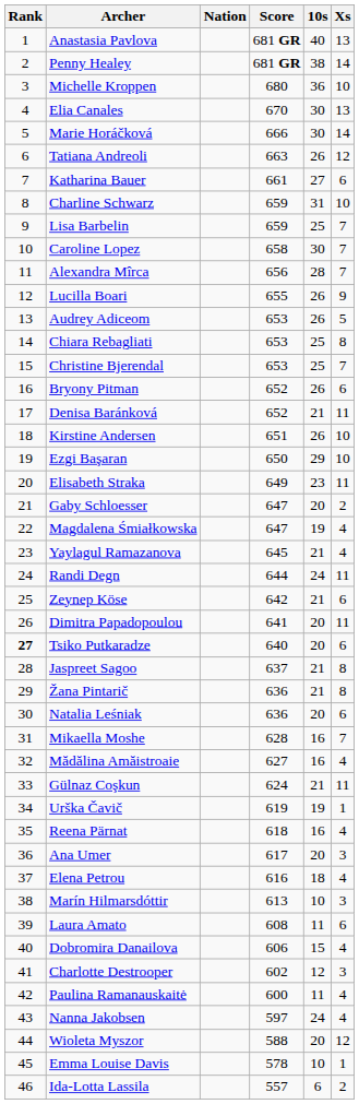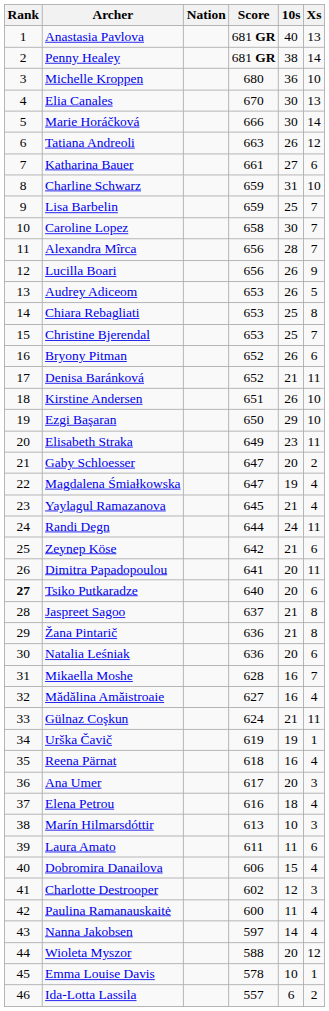Lucilla Boari | Score: 655 -> 656
Laura Amato | Score: 608 -> 611
Nanna Jakobsen | 10s: 24 -> 14
